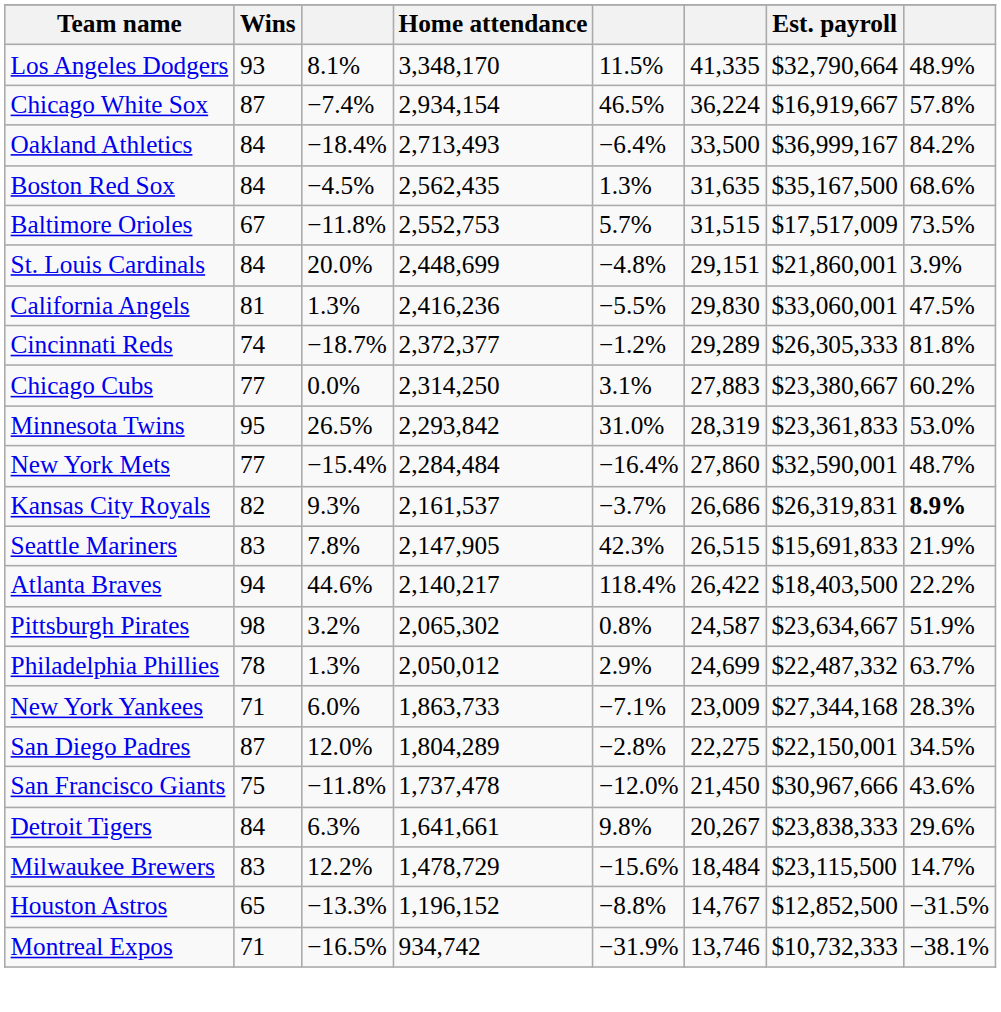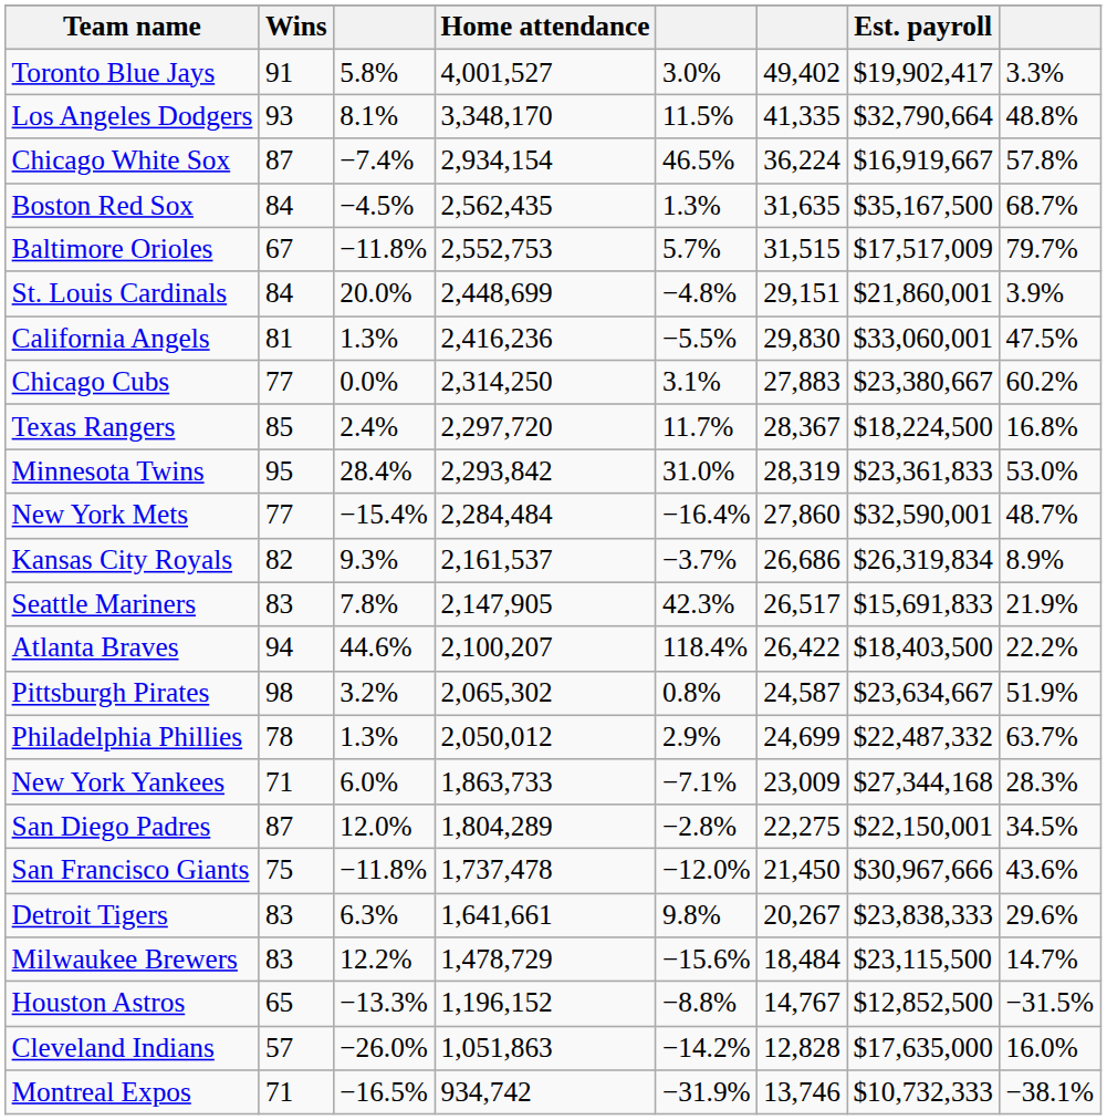+ row: Toronto Blue Jays | 91 | 5.8% | 4,001,527 | 3.0% | 49,402 | $19,902,417 | 3.3%
Los Angeles Dodgers | column 8: 48.9% -> 48.8%
- row: Oakland Athletics | 84 | −18.4% | 2,713,493 | −6.4% | 33,500 | $36,999,167 | 84.2%
Boston Red Sox | column 8: 68.6% -> 68.7%
Baltimore Orioles | column 8: 73.5% -> 79.7%
- row: Cincinnati Reds | 74 | −18.7% | 2,372,377 | −1.2% | 29,289 | $26,305,333 | 81.8%
+ row: Texas Rangers | 85 | 2.4% | 2,297,720 | 11.7% | 28,367 | $18,224,500 | 16.8%
Minnesota Twins | column 3: 26.5% -> 28.4%
Kansas City Royals | Est. payroll: $26,319,831 -> $26,319,834
Kansas City Royals | column 8: bold -> normal
Seattle Mariners | column 6: 26,515 -> 26,517
Atlanta Braves | Home attendance: 2,140,217 -> 2,100,207
Detroit Tigers | Wins: 84 -> 83
+ row: Cleveland Indians | 57 | −26.0% | 1,051,863 | −14.2% | 12,828 | $17,635,000 | 16.0%
